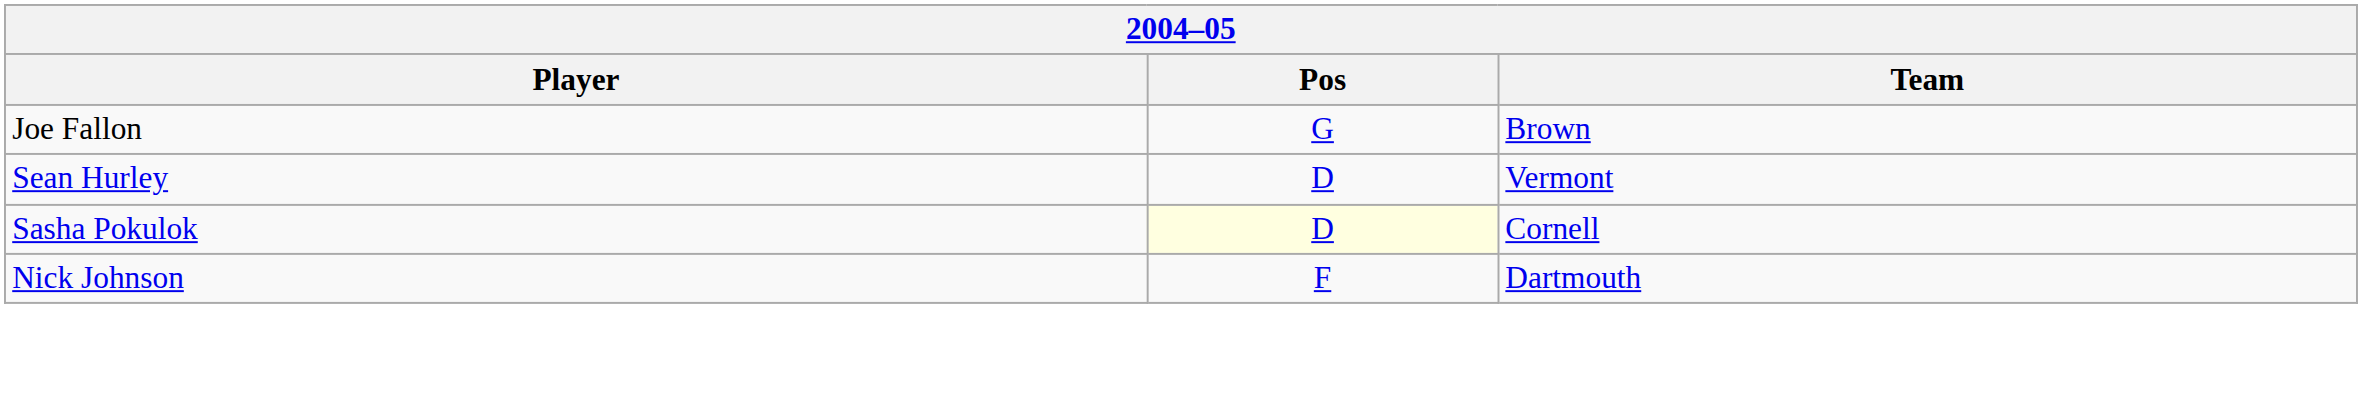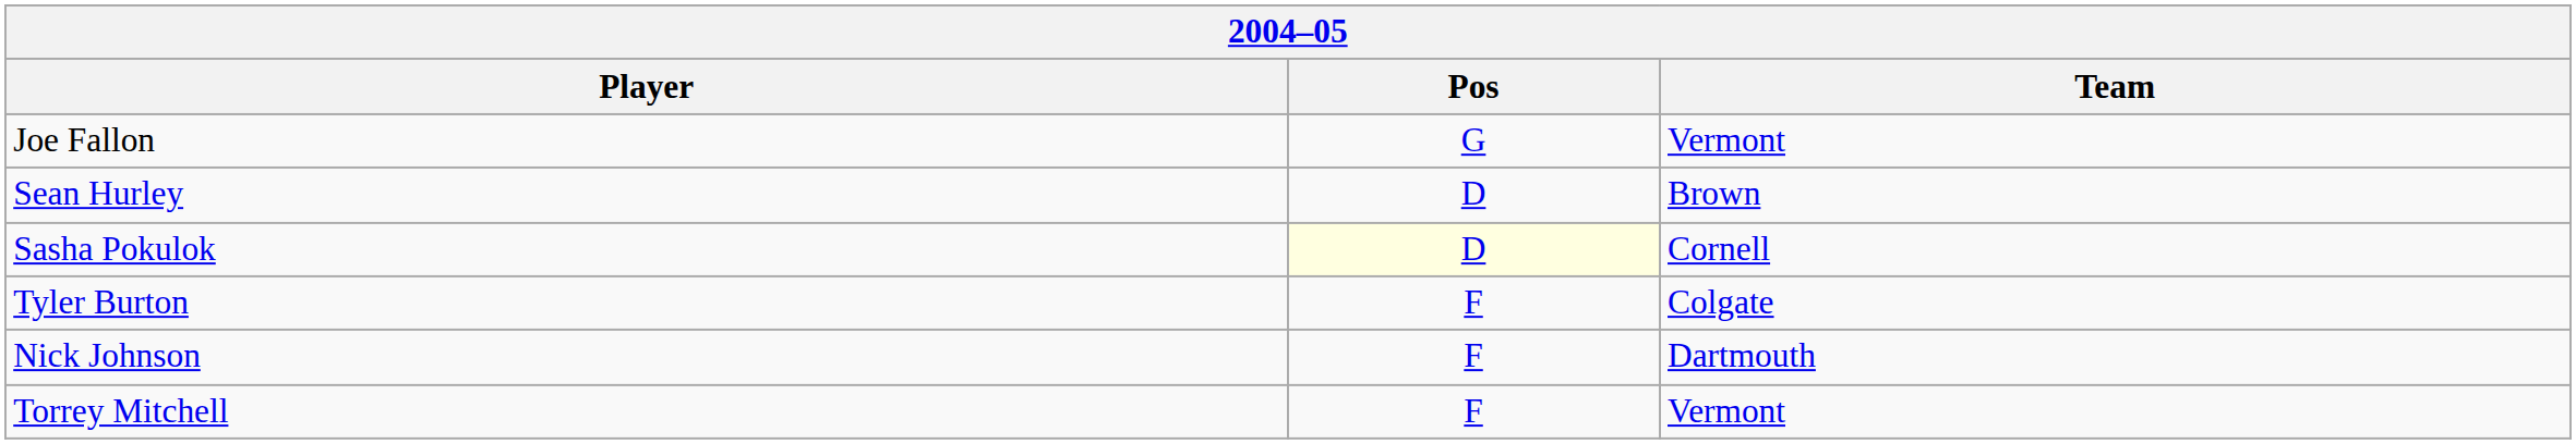Joe Fallon | Team: Brown -> Vermont
Sean Hurley | Team: Vermont -> Brown
+ row: Tyler Burton | F | Colgate
+ row: Torrey Mitchell | F | Vermont
